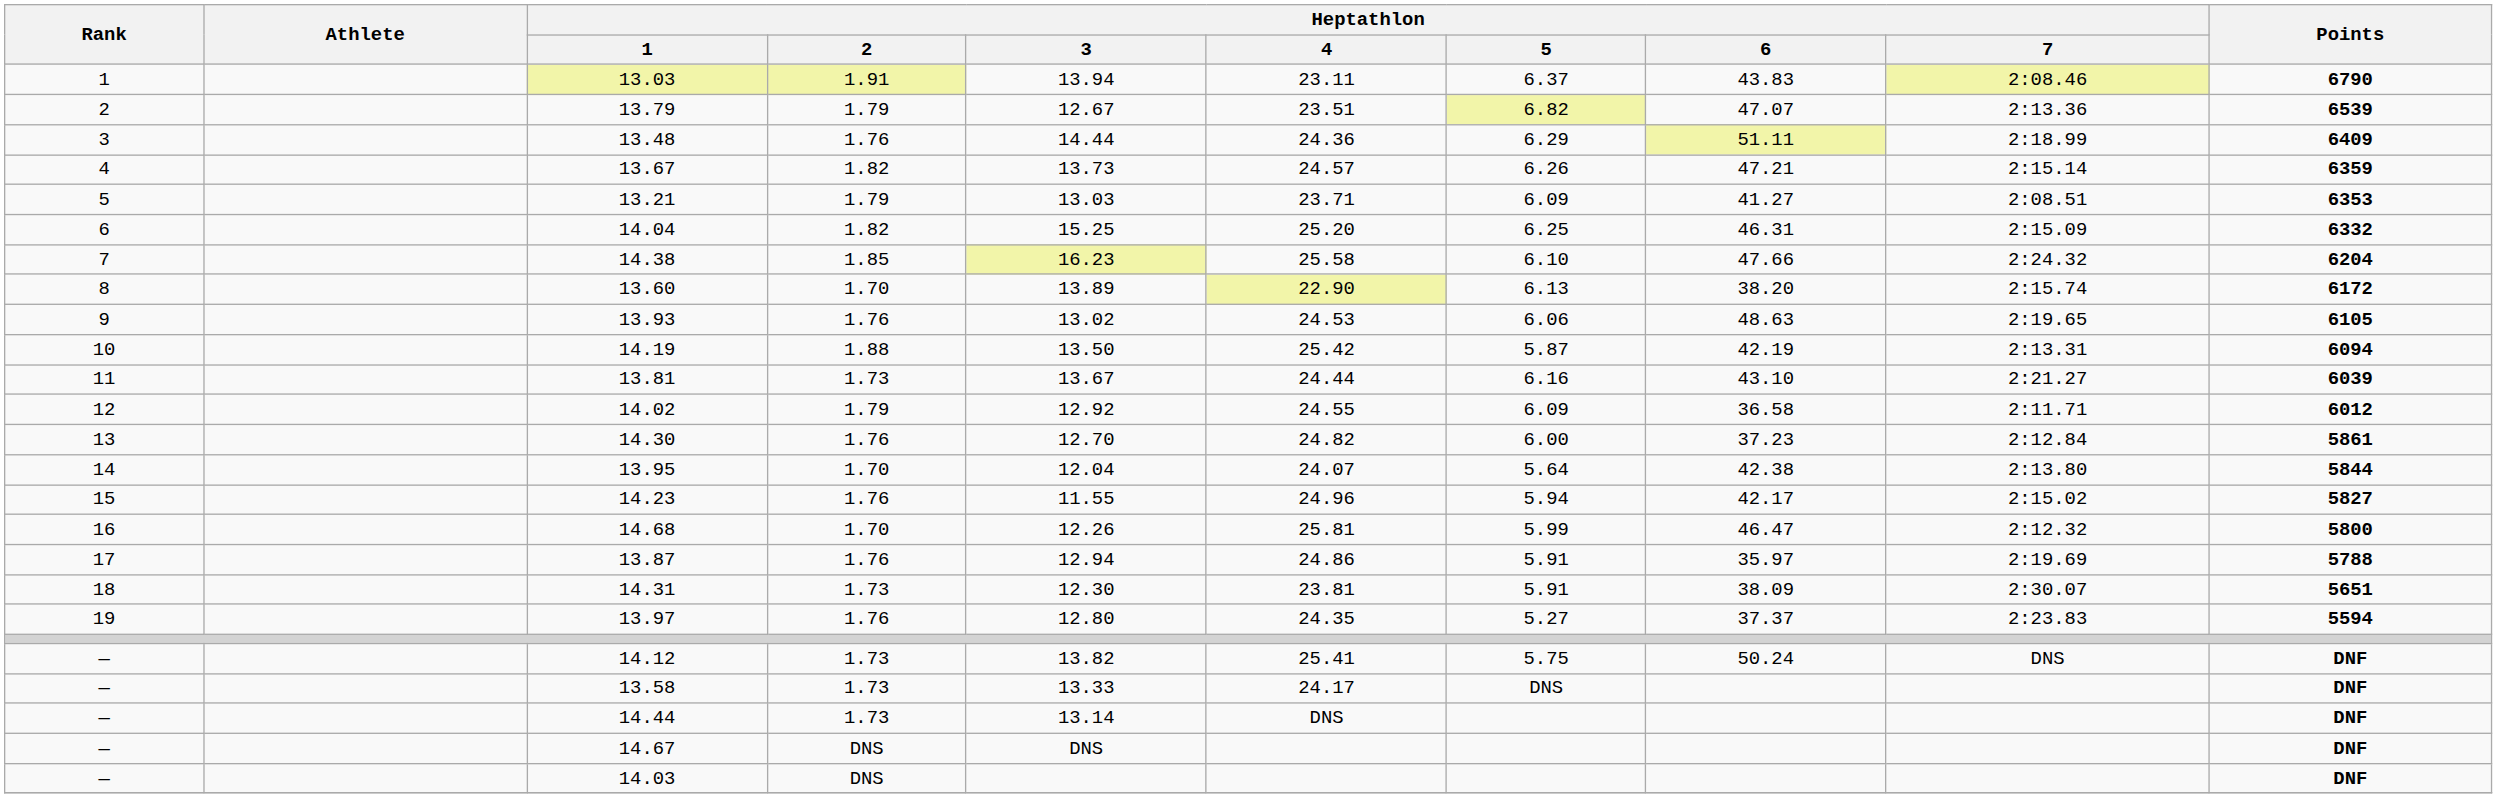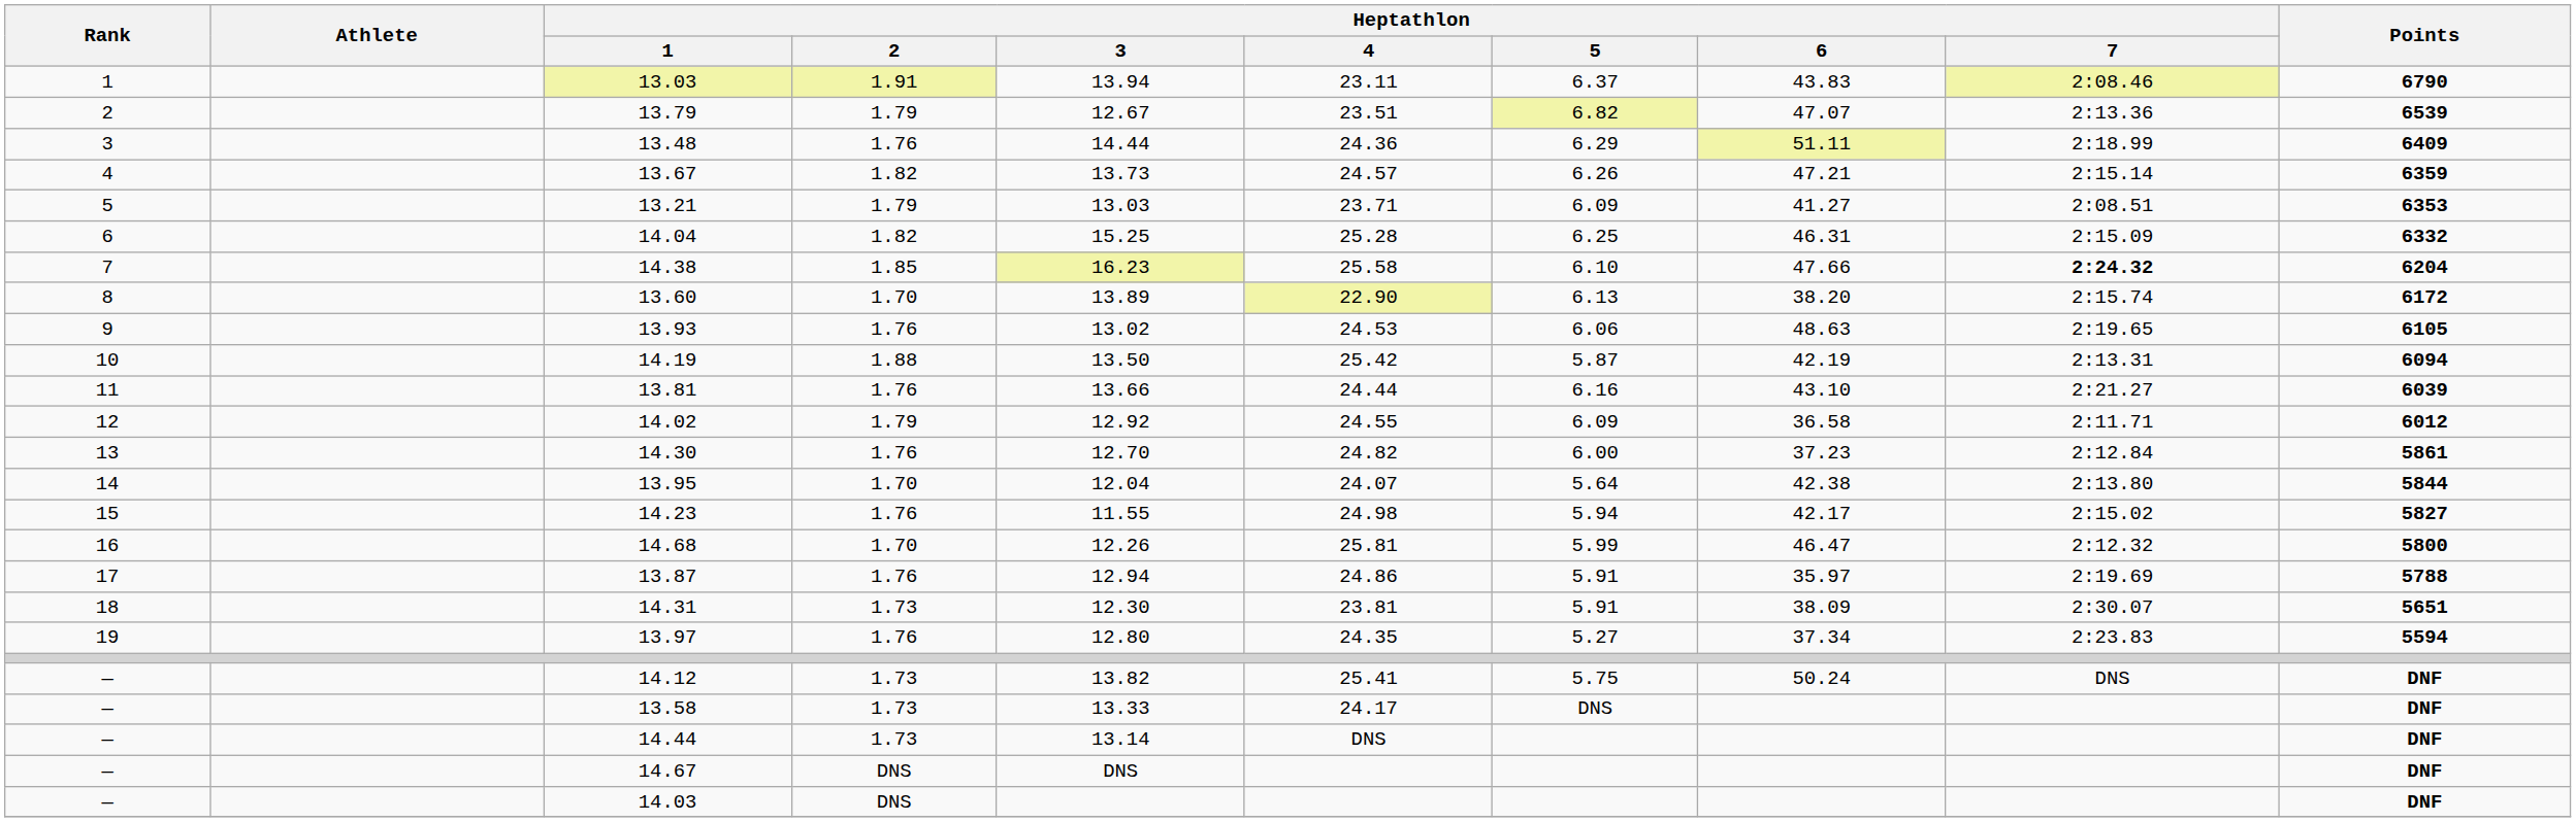14.04 | Heptathlon / 4: 25.20 -> 25.28
14.38 | Heptathlon / 7: normal -> bold
13.81 | Heptathlon / 2: 1.73 -> 1.76
13.81 | Heptathlon / 3: 13.67 -> 13.66
14.23 | Heptathlon / 4: 24.96 -> 24.98
13.97 | Heptathlon / 6: 37.37 -> 37.34
